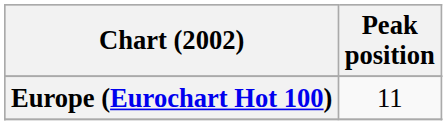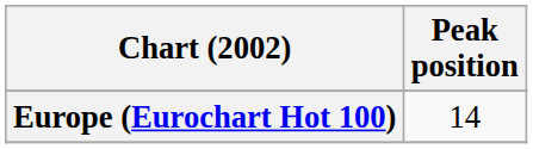Europe (Eurochart Hot 100) | Peak position: 11 -> 14
